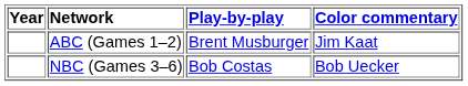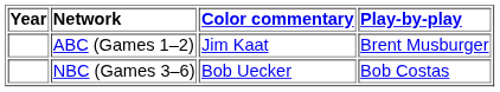columns swapped: Play-by-play <-> Color commentary
